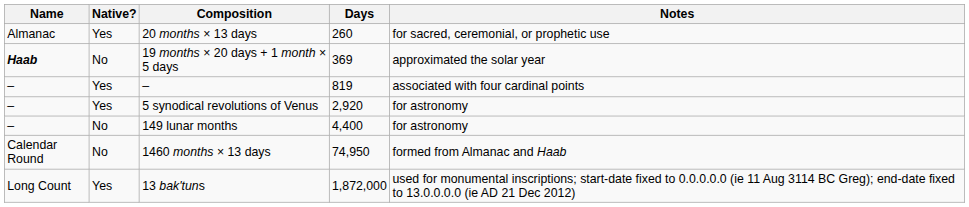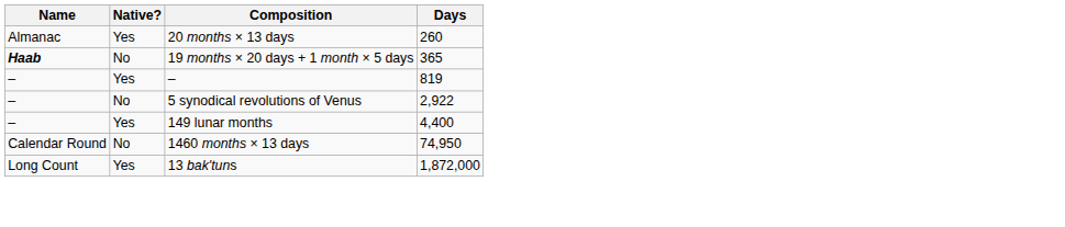- column: Notes | for sacred, ceremonial, or prophetic use | approximated the solar year | associated with four cardinal points | for astronomy | for astronomy | formed from Almanac and Haab | used for monumental inscriptions; start-date fixed to 0.0.0.0.0 (ie 11 Aug 3114 BC Greg); end-date fixed to 13.0.0.0.0 (ie AD 21 Dec 2012)
19 months × 20 days + 1 month × 5 days | Days: 369 -> 365
5 synodical revolutions of Venus | Native?: Yes -> No
5 synodical revolutions of Venus | Days: 2,920 -> 2,922
149 lunar months | Native?: No -> Yes
